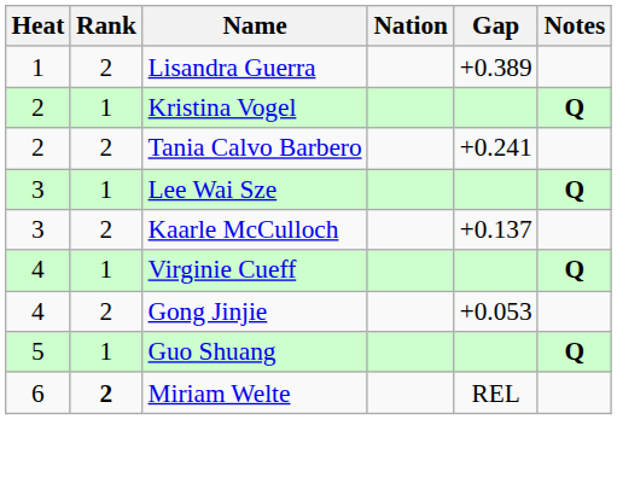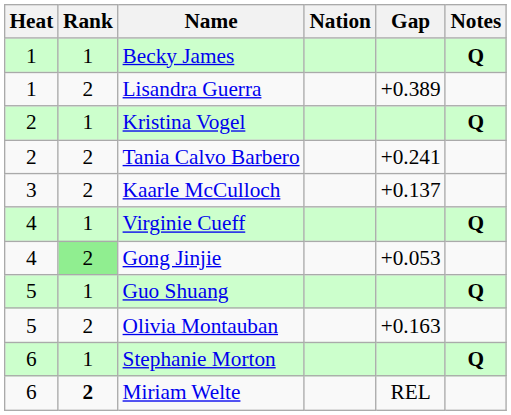+ row: 1 | 1 | Becky James | Q
- row: 3 | 1 | Lee Wai Sze | Q
Gong Jinjie | Rank: no background -> lightgreen background
+ row: 5 | 2 | Olivia Montauban | +0.163
+ row: 6 | 1 | Stephanie Morton | Q
